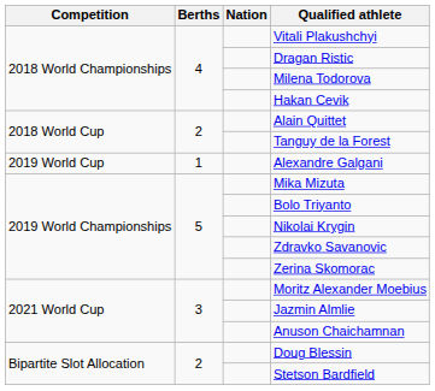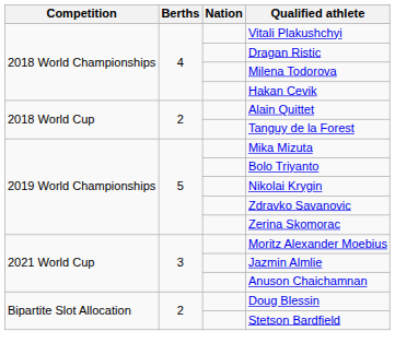- row: 2019 World Cup | 1 | Alexandre Galgani
